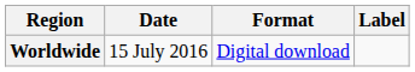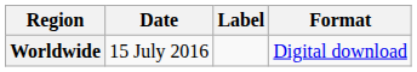columns swapped: Format <-> Label
